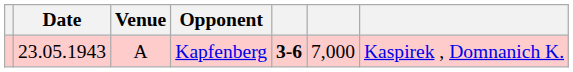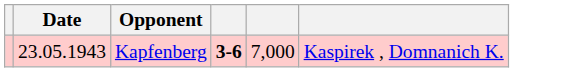- column: Venue | A
